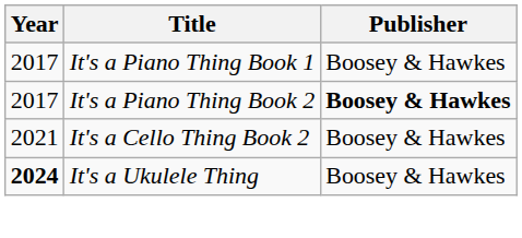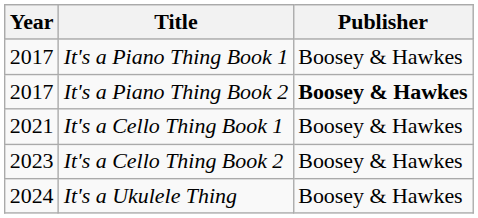+ row: 2021 | It's a Cello Thing Book 1 | Boosey & Hawkes
It's a Cello Thing Book 2 | Year: 2021 -> 2023
It's a Ukulele Thing | Year: bold -> normal
